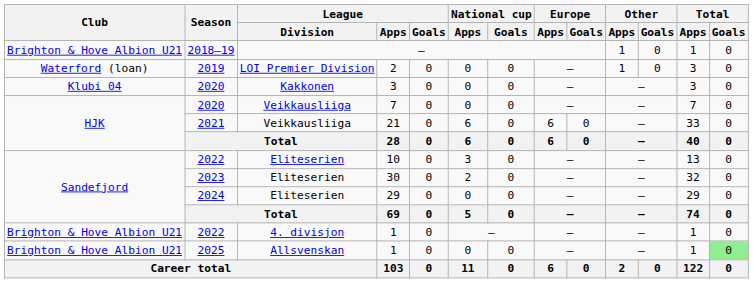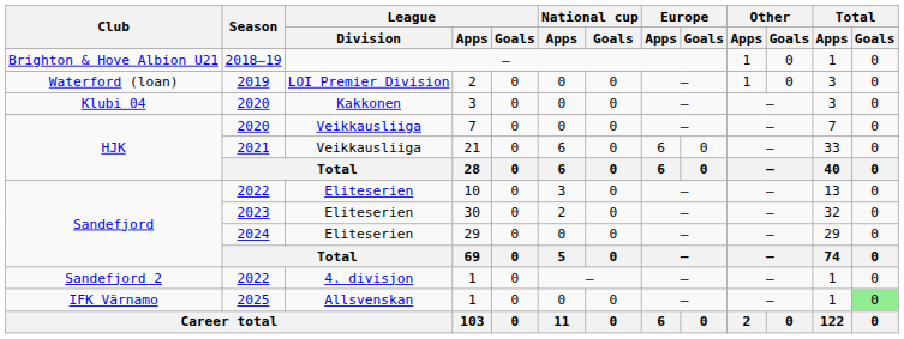2022 / 1 | Club: Brighton & Hove Albion U21 -> Sandefjord 2
2025 / 1 | Club: Brighton & Hove Albion U21 -> IFK Värnamo
